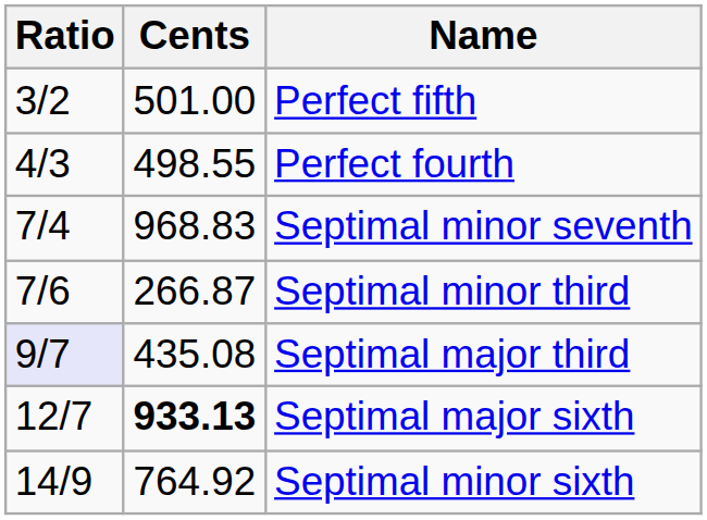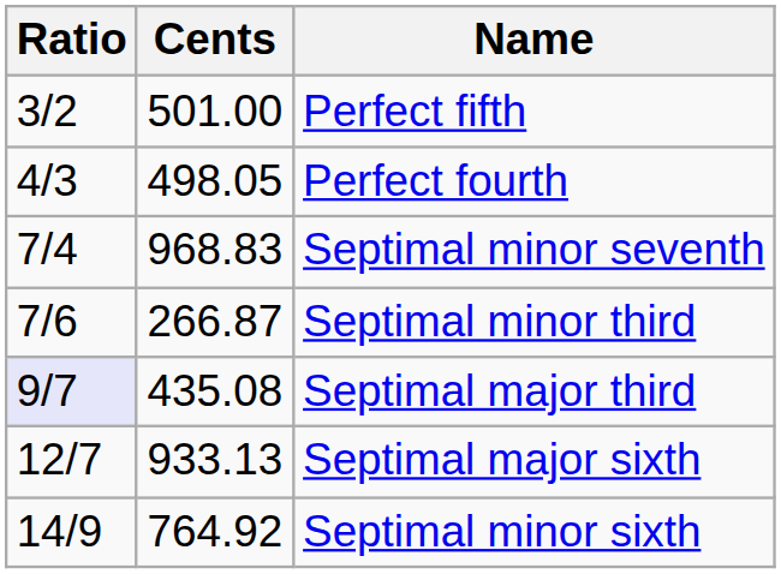Perfect fourth | Cents: 498.55 -> 498.05
Septimal major sixth | Cents: bold -> normal
